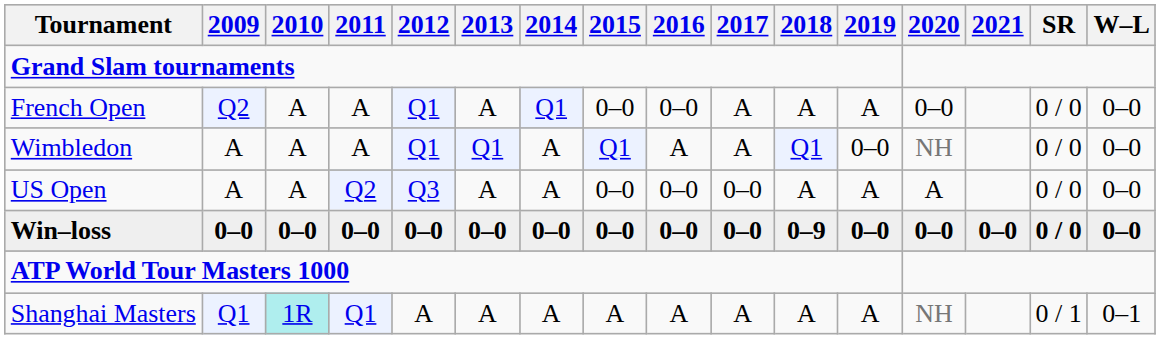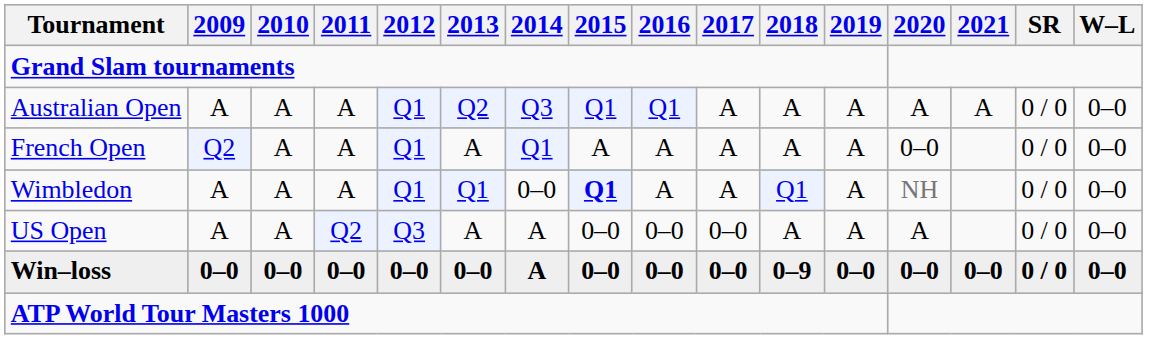+ row: Australian Open | A | A | A | Q1 | Q2 | Q3 | Q1 | Q1 | A | A | A | A | A | 0 / 0 | 0–0
French Open | 2015: 0–0 -> A
French Open | 2016: 0–0 -> A
Wimbledon | 2014: A -> 0–0
Wimbledon | 2015: normal -> bold
Wimbledon | 2019: 0–0 -> A
Win–loss | 2014: 0–0 -> A
- row: Shanghai Masters | Q1 | 1R | Q1 | A | A | A | A | A | A | A | A | NH | 0 / 1 | 0–1
